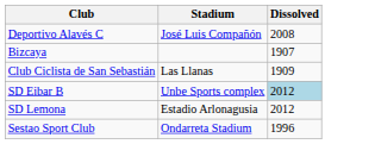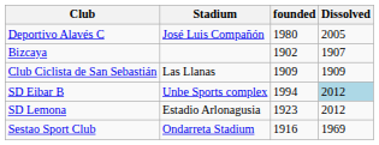+ column: founded | 1980 | 1902 | 1909 | 1994 | 1923 | 1916
Deportivo Alavés C | Dissolved: 2008 -> 2005
Sestao Sport Club | Dissolved: 1996 -> 1969
